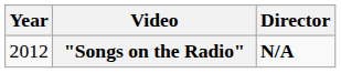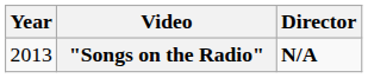"Songs on the Radio" | Year: 2012 -> 2013
